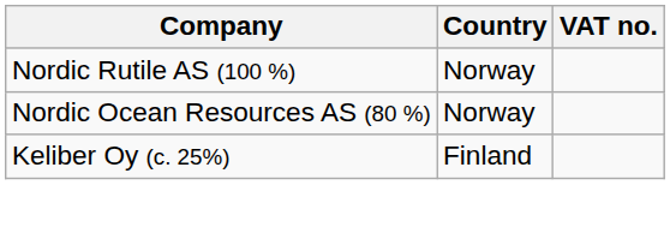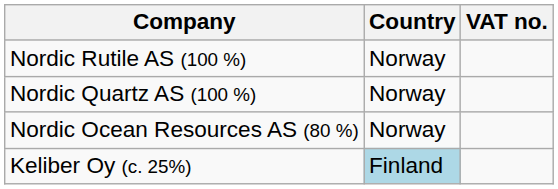+ row: Nordic Quartz AS (100 %) | Norway
Keliber Oy (c. 25%) | Country: no background -> lightblue background
